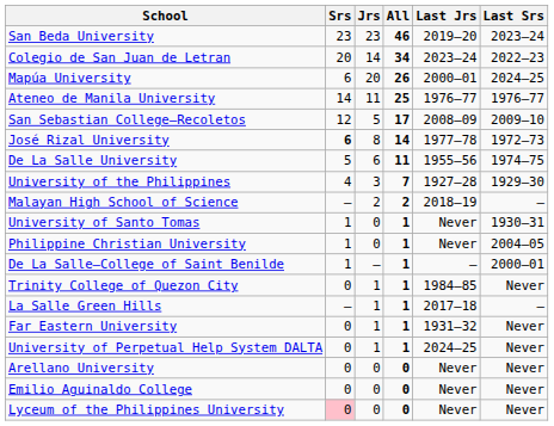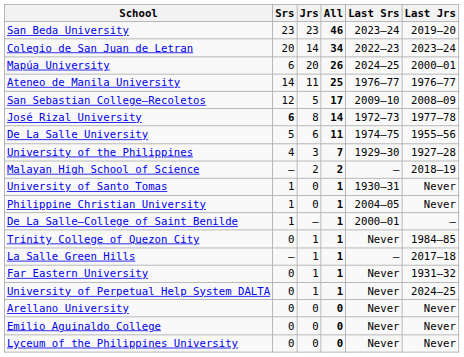columns swapped: Last Srs <-> Last Jrs
Lyceum of the Philippines University | Srs: pink background -> no background
